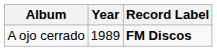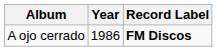A ojo cerrado | Year: 1989 -> 1986
